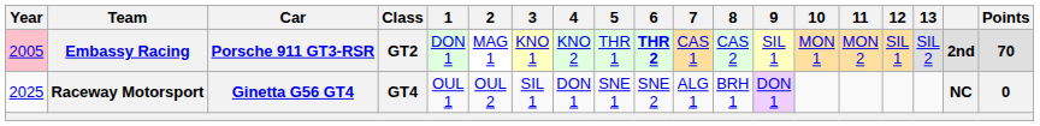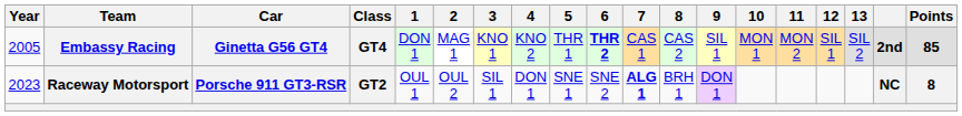Embassy Racing | Year: pink background -> no background
Embassy Racing | Car: Porsche 911 GT3-RSR -> Ginetta G56 GT4
Embassy Racing | Class: GT2 -> GT4
Embassy Racing | Points: 70 -> 85
Raceway Motorsport | Year: 2025 -> 2023
Raceway Motorsport | Car: Ginetta G56 GT4 -> Porsche 911 GT3-RSR
Raceway Motorsport | Class: GT4 -> GT2
Raceway Motorsport | 7: normal -> bold
Raceway Motorsport | Points: 0 -> 8
